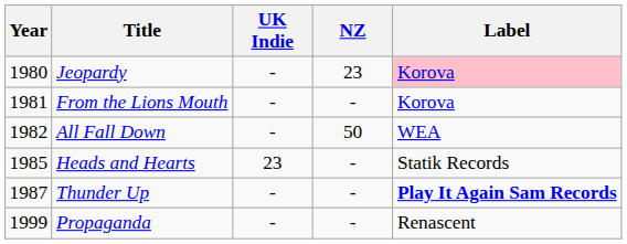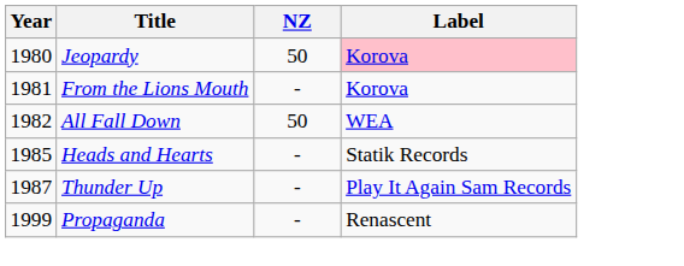- column: UK Indie | - | - | - | 23 | - | -
Jeopardy | NZ: 23 -> 50
Thunder Up | Label: bold -> normal
